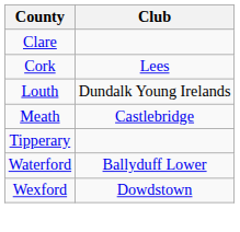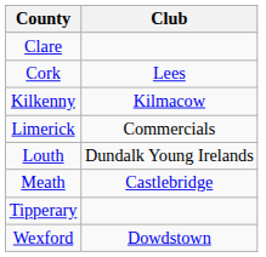+ row: Kilkenny | Kilmacow
+ row: Limerick | Commercials
- row: Waterford | Ballyduff Lower
